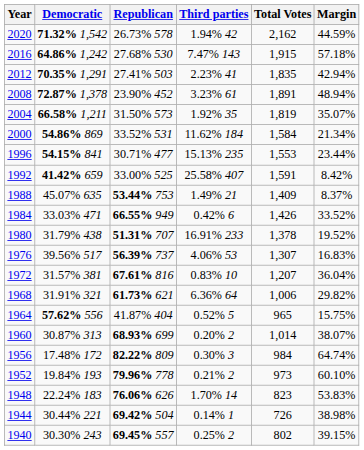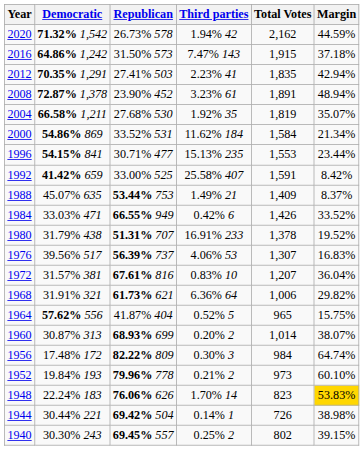2016 | Republican: 27.68% 530 -> 31.50% 573
2016 | Margin: 57.18% -> 37.18%
2004 | Republican: 31.50% 573 -> 27.68% 530
1948 | Margin: no background -> gold background
